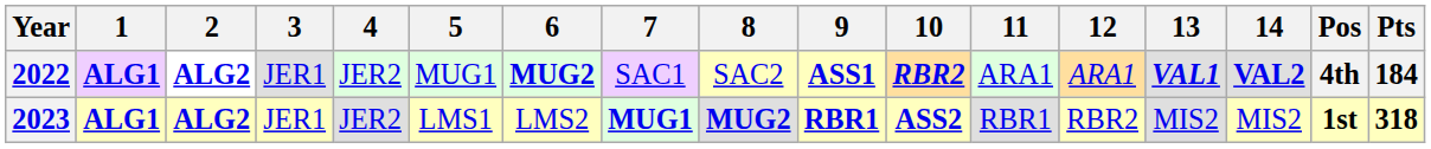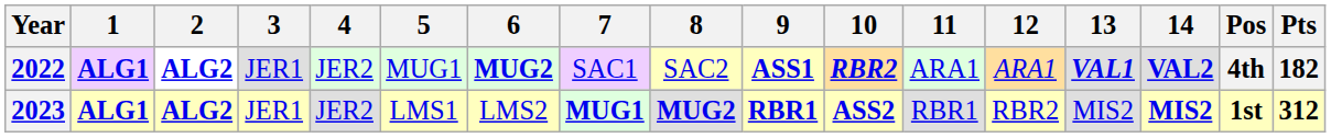2022 | Pts: 184 -> 182
2023 | 14: normal -> bold
2023 | Pts: 318 -> 312
